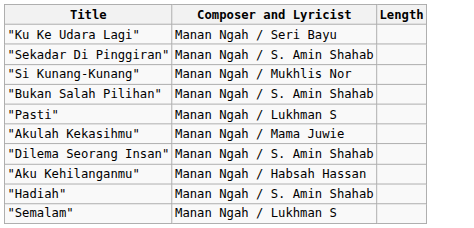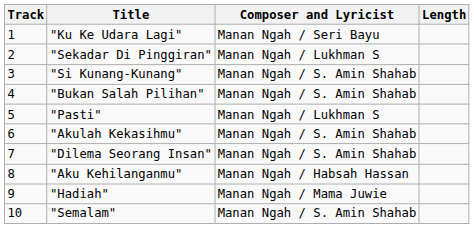+ column: Track | 1 | 2 | 3 | 4 | 5 | 6 | 7 | 8 | 9 | 10
"Sekadar Di Pinggiran" | Composer and Lyricist: Manan Ngah / S. Amin Shahab -> Manan Ngah / Lukhman S
"Si Kunang-Kunang" | Composer and Lyricist: Manan Ngah / Mukhlis Nor -> Manan Ngah / S. Amin Shahab
"Akulah Kekasihmu" | Composer and Lyricist: Manan Ngah / Mama Juwie -> Manan Ngah / S. Amin Shahab
"Hadiah" | Composer and Lyricist: Manan Ngah / S. Amin Shahab -> Manan Ngah / Mama Juwie
"Semalam" | Composer and Lyricist: Manan Ngah / Lukhman S -> Manan Ngah / S. Amin Shahab
